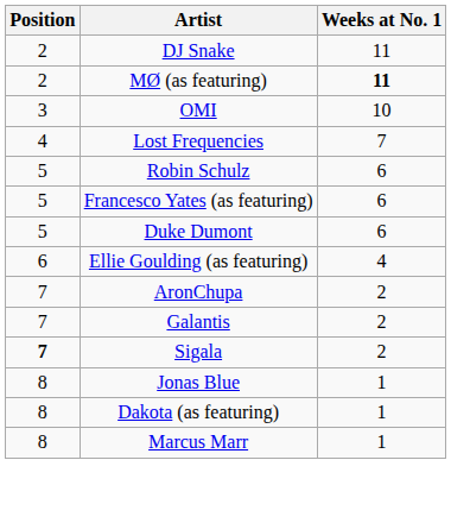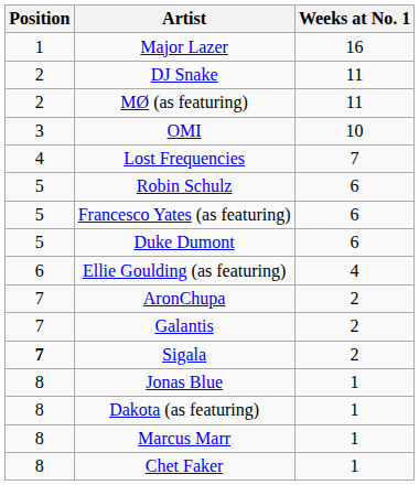+ row: 1 | Major Lazer | 16
MØ (as featuring) | Weeks at No. 1: bold -> normal
+ row: 8 | Chet Faker | 1
